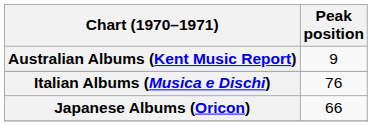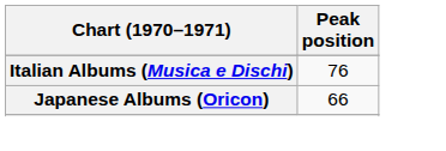- row: Australian Albums (Kent Music Report) | 9
